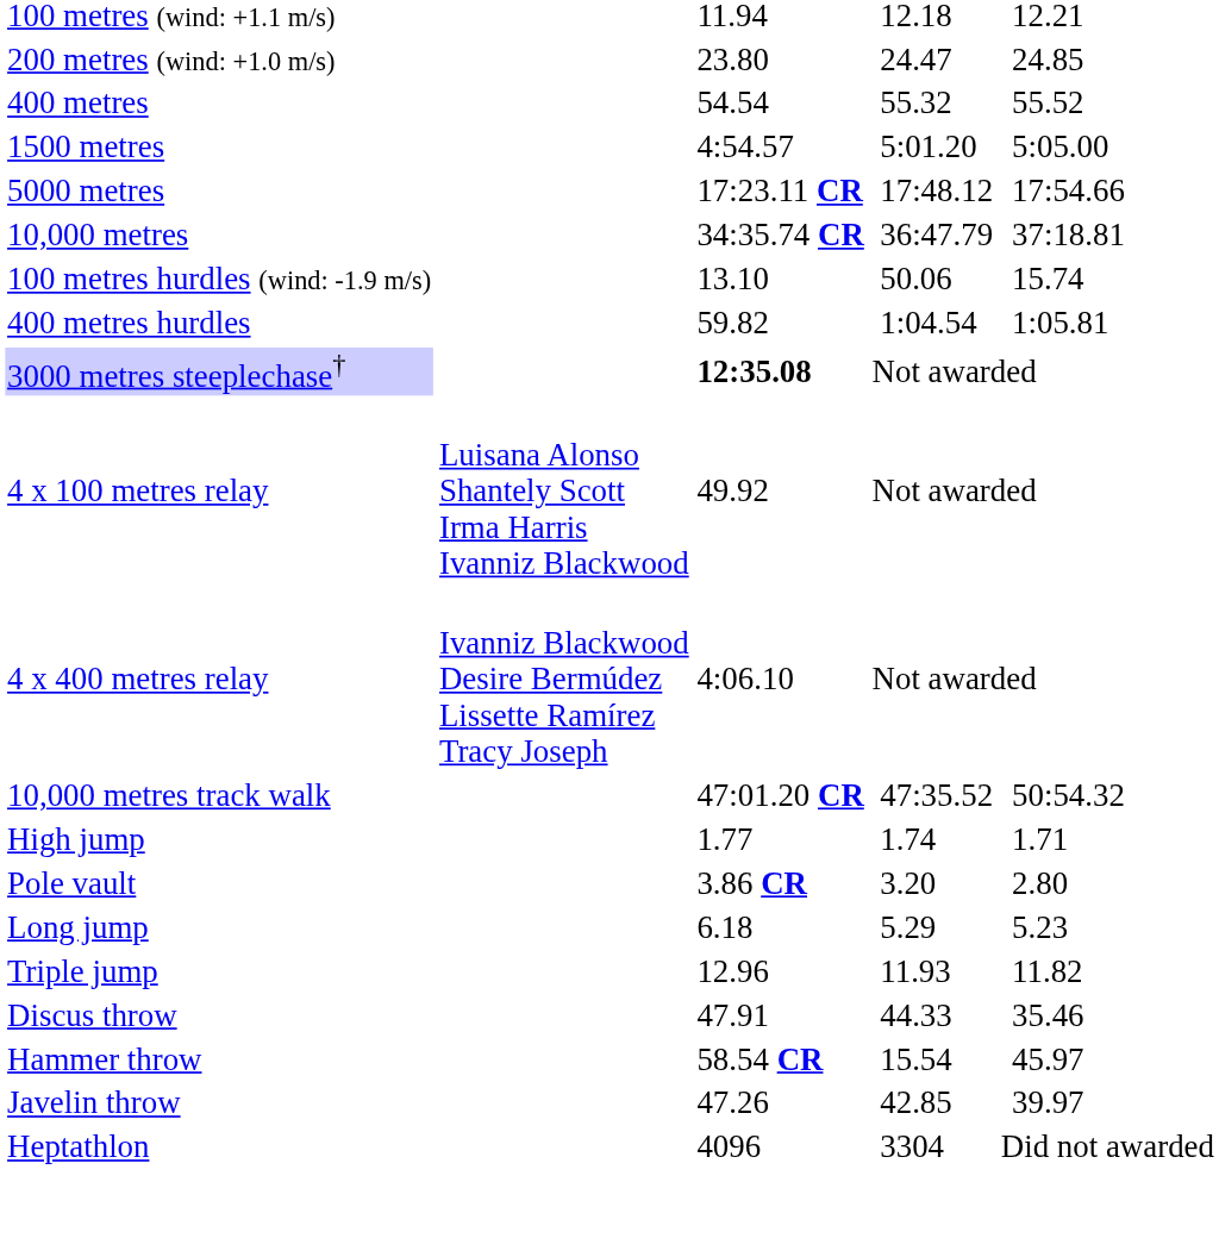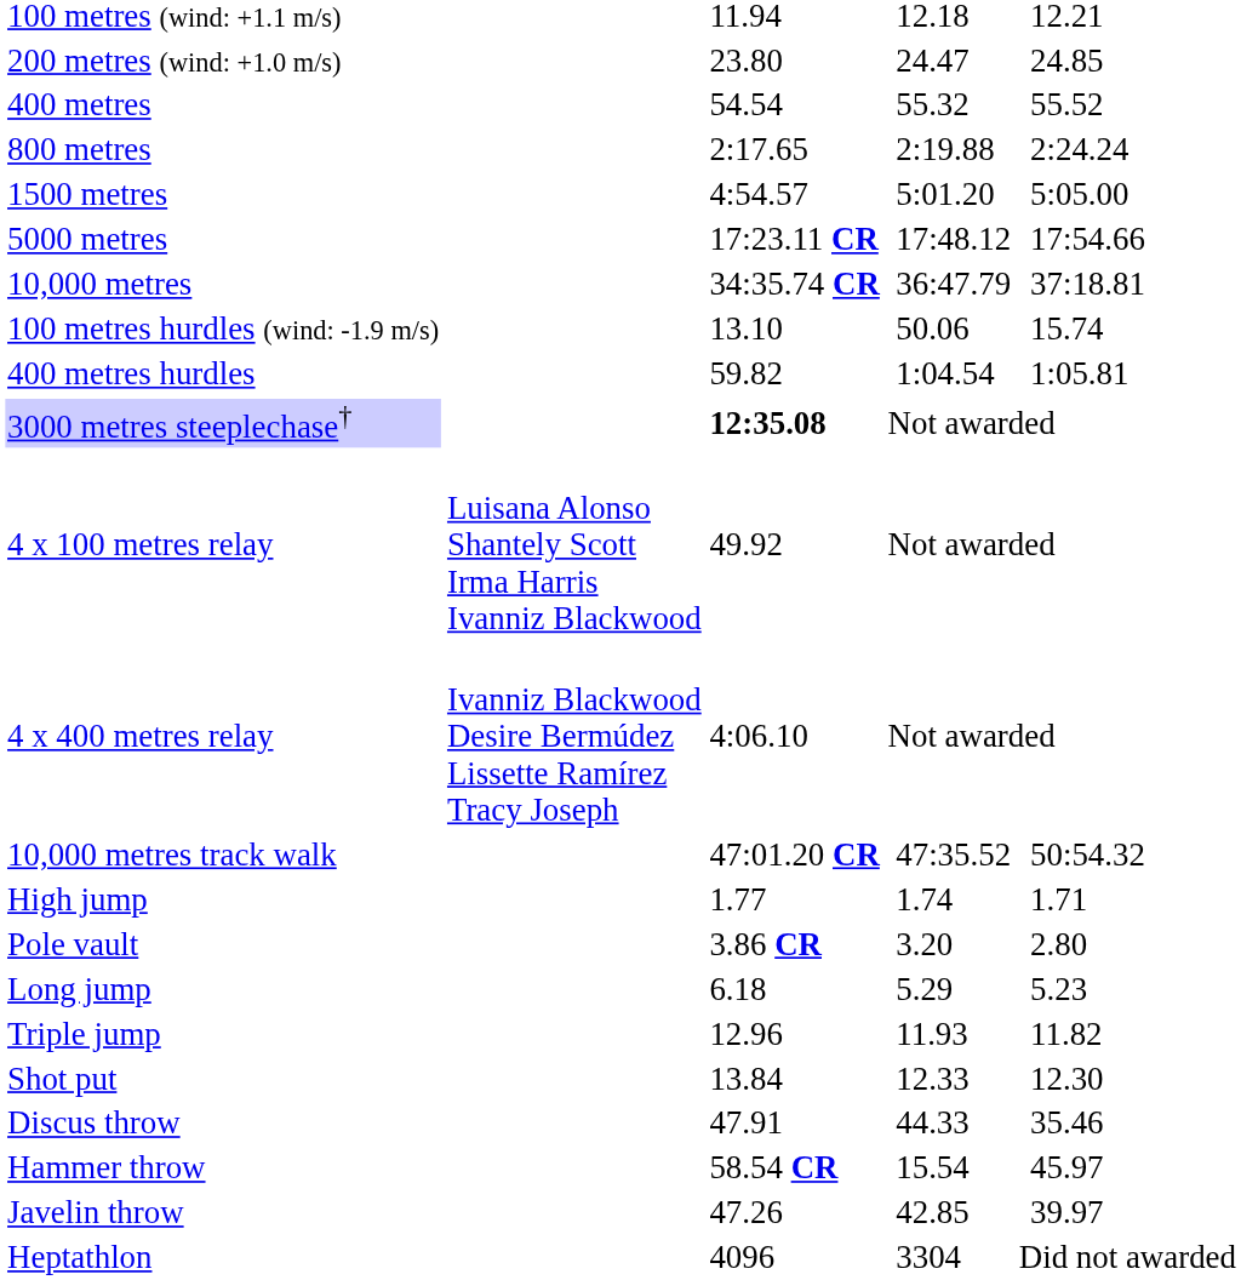+ row: 800 metres | 2:17.65 | 2:19.88 | 2:24.24
+ row: Shot put | 13.84 | 12.33 | 12.30
